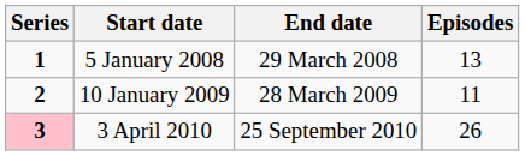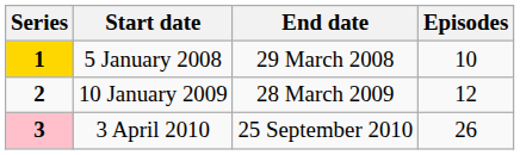5 January 2008 | Series: no background -> gold background
5 January 2008 | Episodes: 13 -> 10
10 January 2009 | Episodes: 11 -> 12
